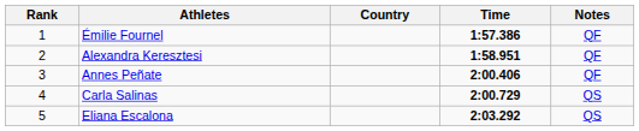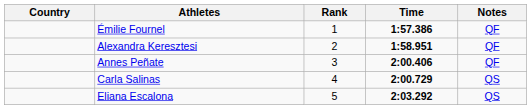columns swapped: Rank <-> Country
